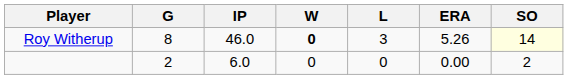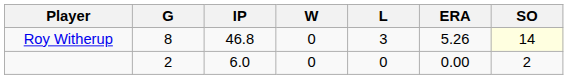Roy Witherup | IP: 46.0 -> 46.8
Roy Witherup | W: bold -> normal
